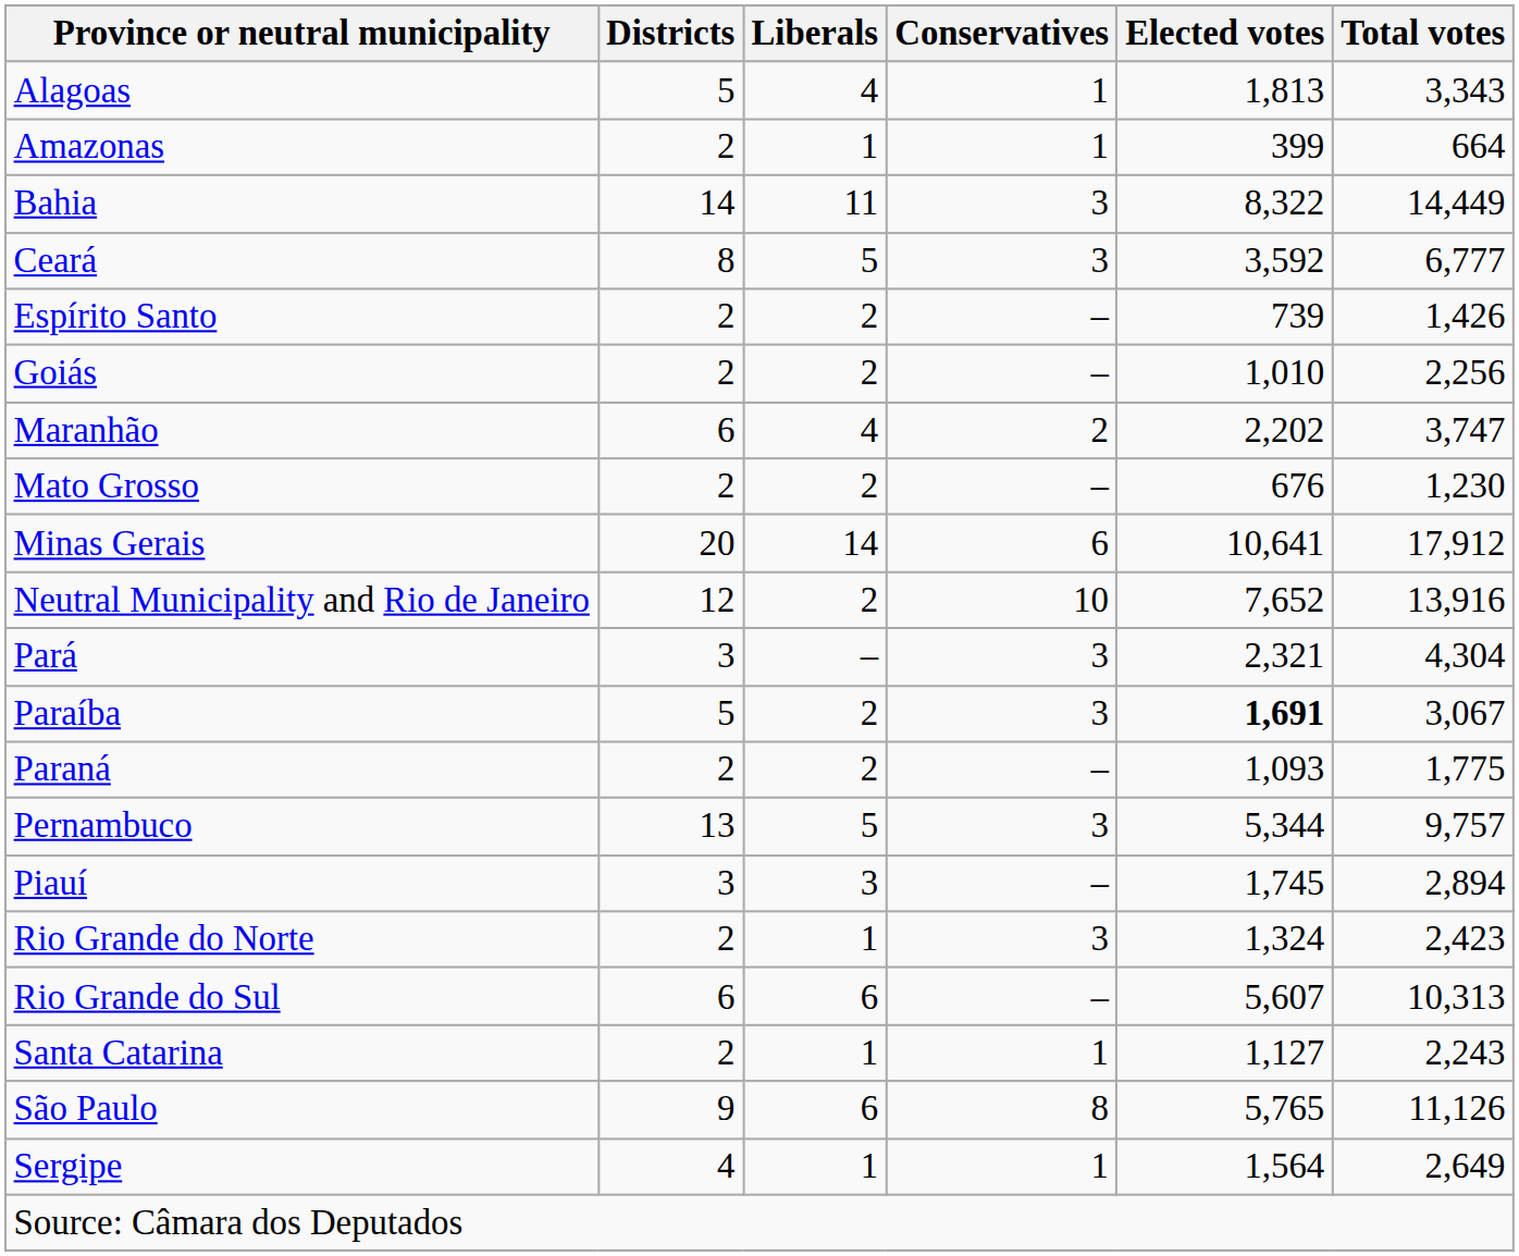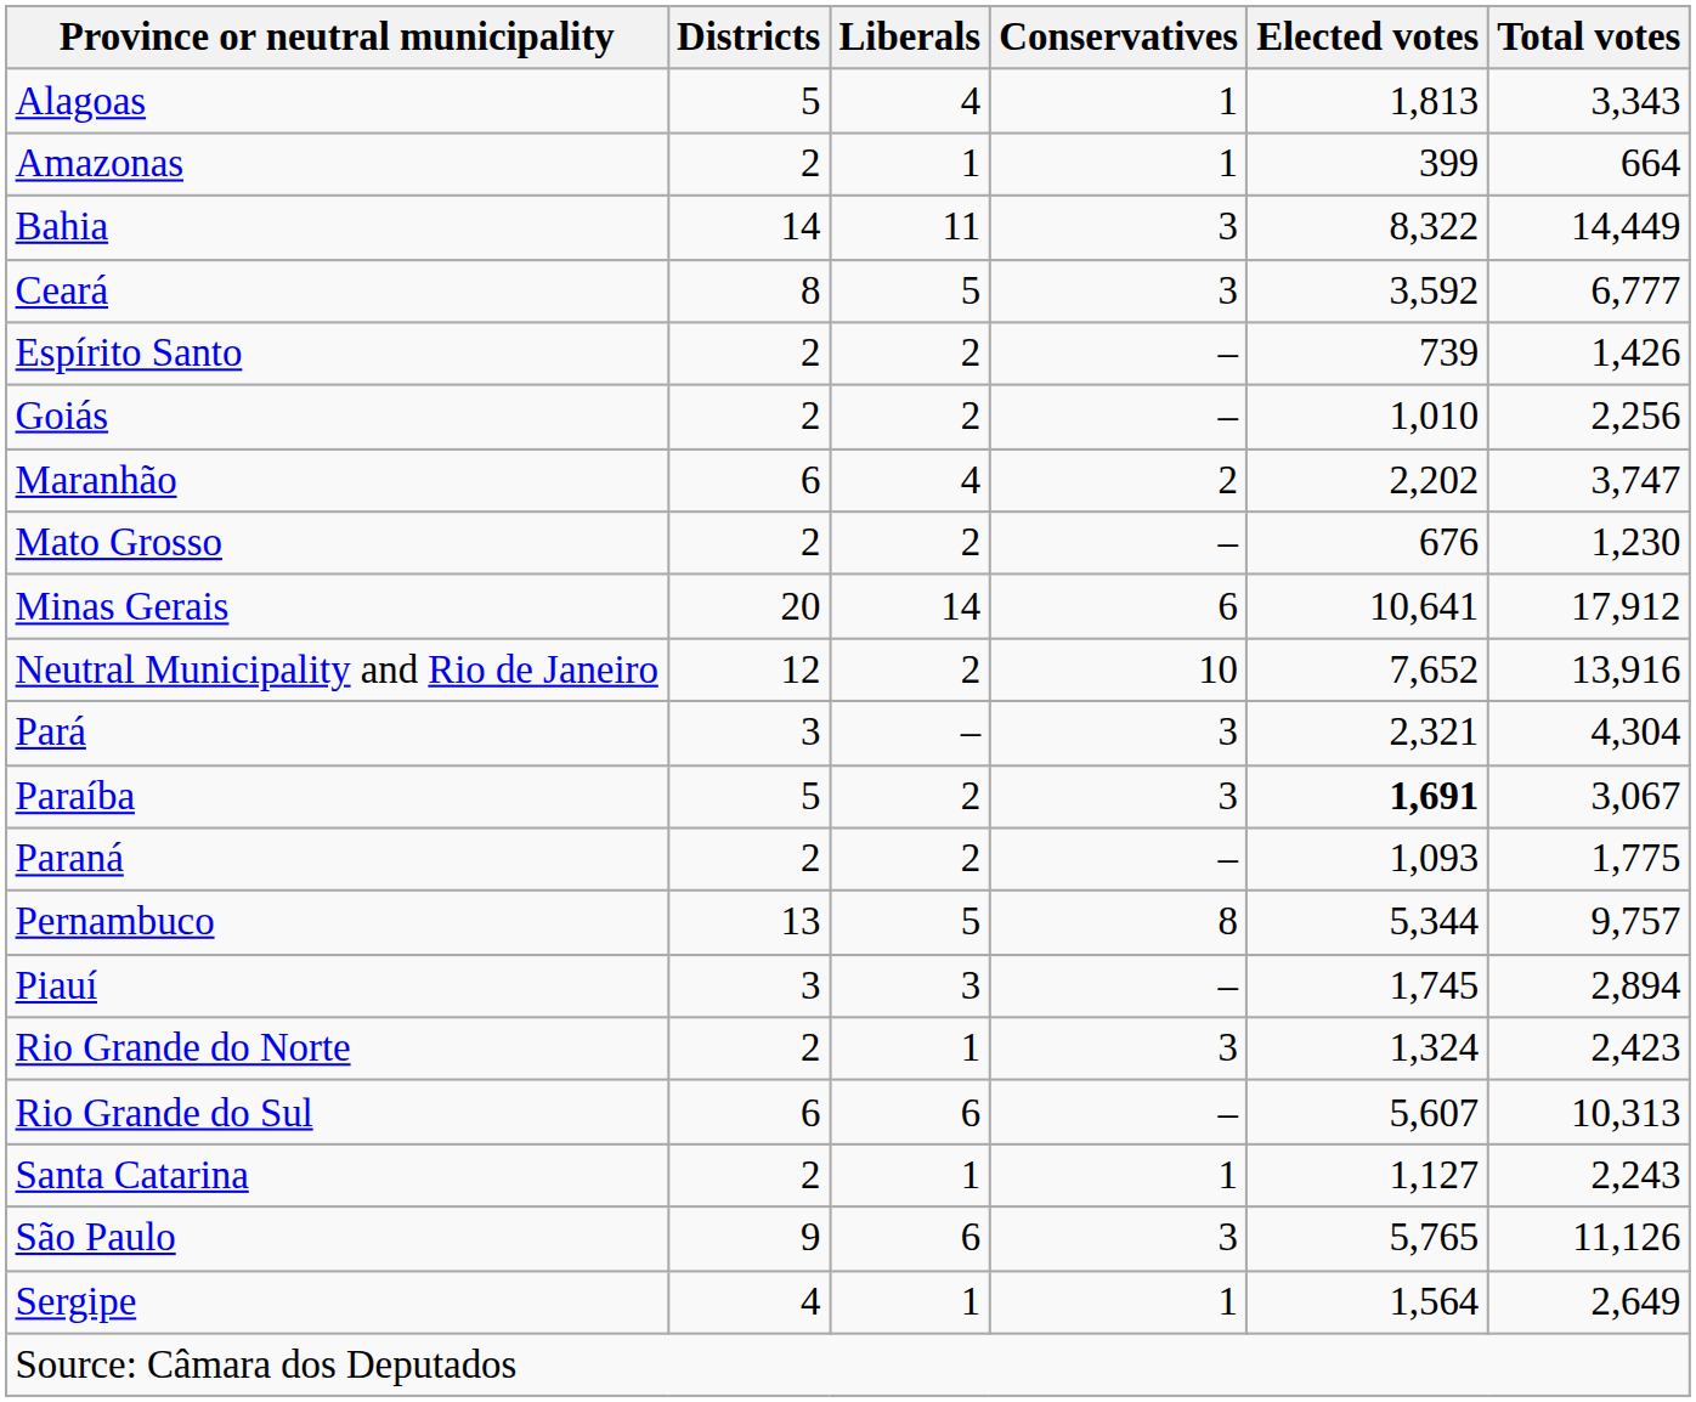Pernambuco | Conservatives: 3 -> 8
São Paulo | Conservatives: 8 -> 3
